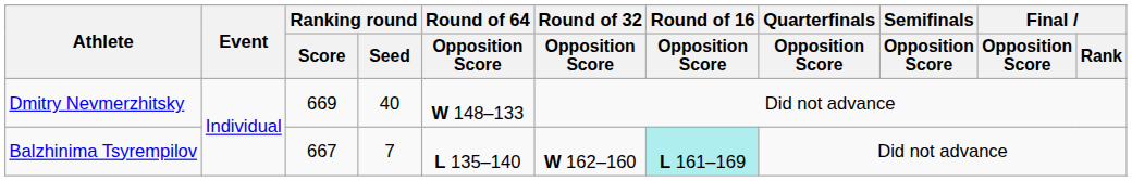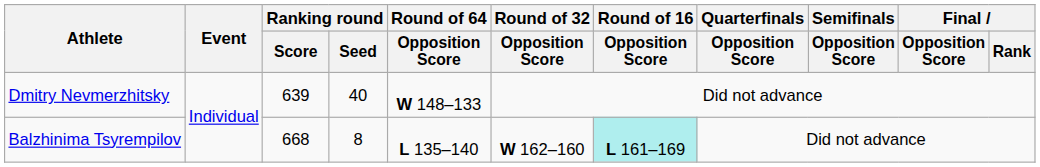Dmitry Nevmerzhitsky | Ranking round / Score: 669 -> 639
Balzhinima Tsyrempilov | Ranking round / Score: 667 -> 668
Balzhinima Tsyrempilov | Ranking round / Seed: 7 -> 8
